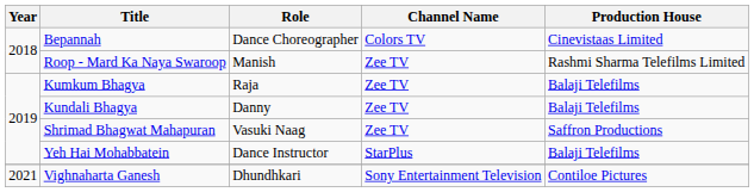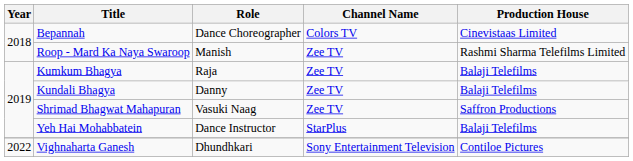Vighnaharta Ganesh | Year: 2021 -> 2022
